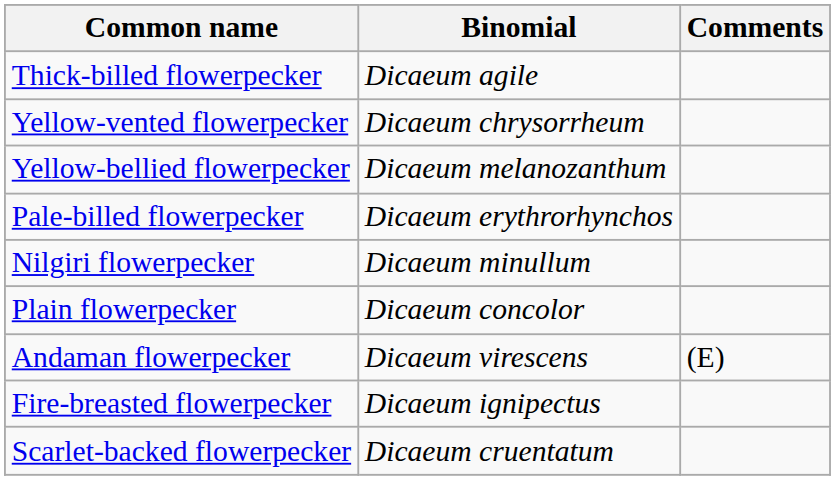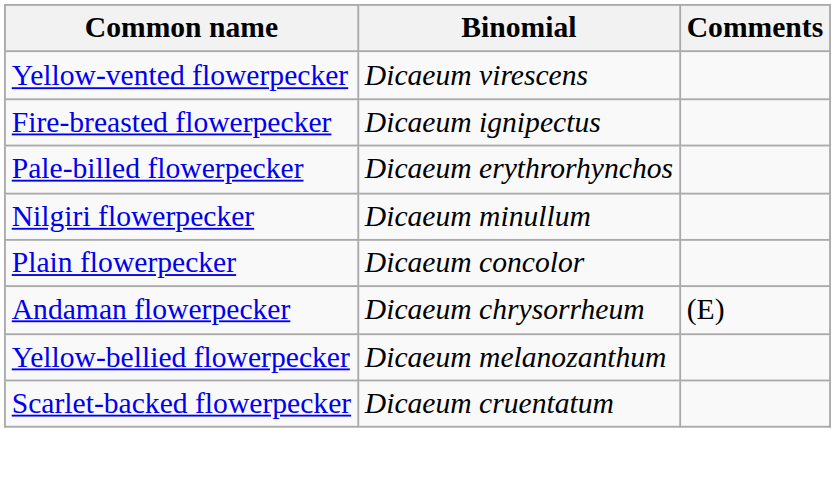- row: Thick-billed flowerpecker | Dicaeum agile
Yellow-vented flowerpecker | Binomial: Dicaeum chrysorrheum -> Dicaeum virescens
rows swapped: Yellow-bellied flowerpecker <-> Fire-breasted flowerpecker
Andaman flowerpecker | Binomial: Dicaeum virescens -> Dicaeum chrysorrheum
